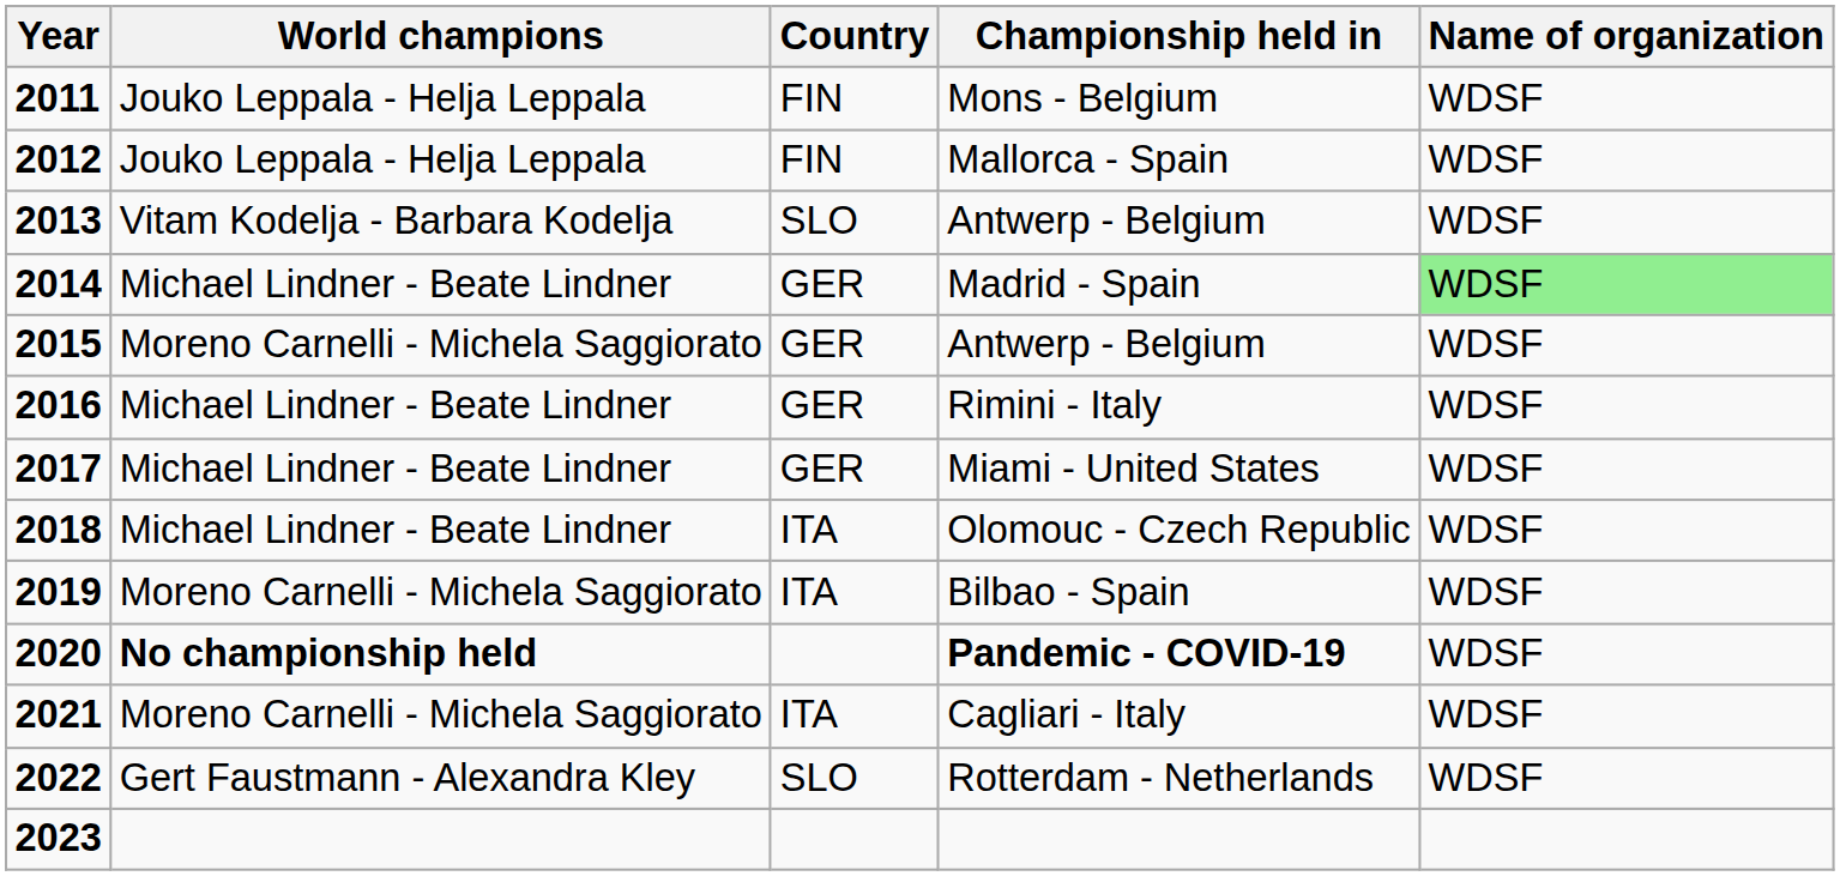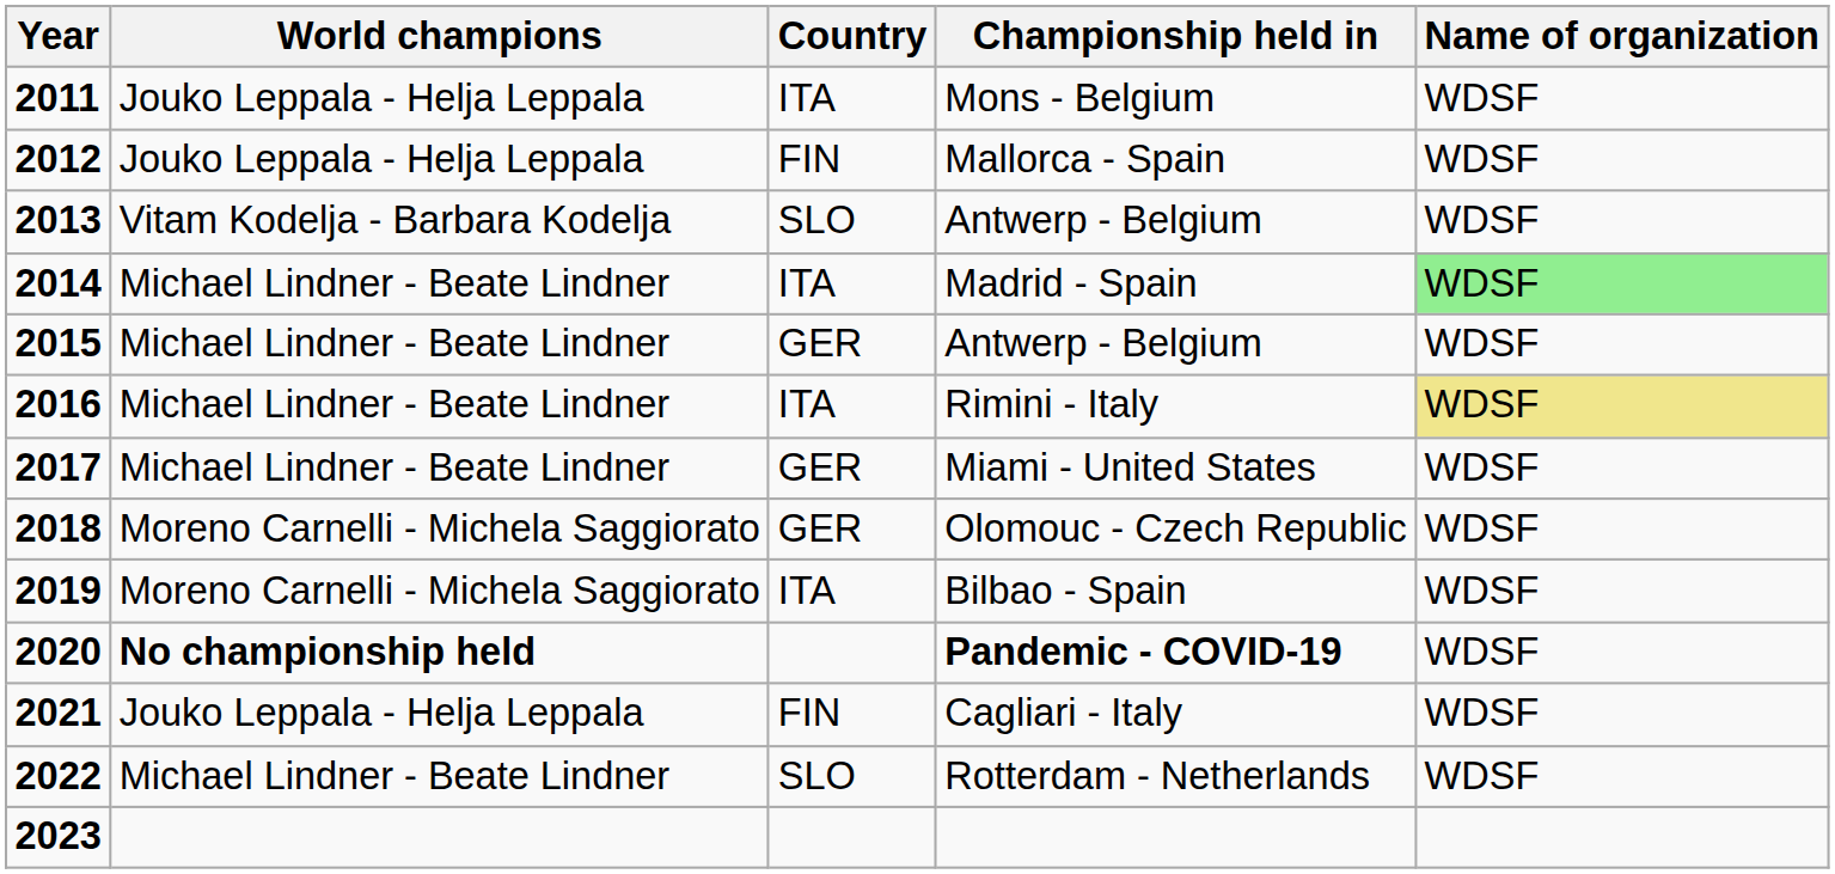Mons - Belgium | Country: FIN -> ITA
Madrid - Spain | Country: GER -> ITA
2015 / Antwerp - Belgium | World champions: Moreno Carnelli - Michela Saggiorato -> Michael Lindner - Beate Lindner
Rimini - Italy | Country: GER -> ITA
Rimini - Italy | Name of organization: no background -> khaki background
Olomouc - Czech Republic | World champions: Michael Lindner - Beate Lindner -> Moreno Carnelli - Michela Saggiorato
Olomouc - Czech Republic | Country: ITA -> GER
Cagliari - Italy | World champions: Moreno Carnelli - Michela Saggiorato -> Jouko Leppala - Helja Leppala
Cagliari - Italy | Country: ITA -> FIN
Rotterdam - Netherlands | World champions: Gert Faustmann - Alexandra Kley -> Michael Lindner - Beate Lindner
